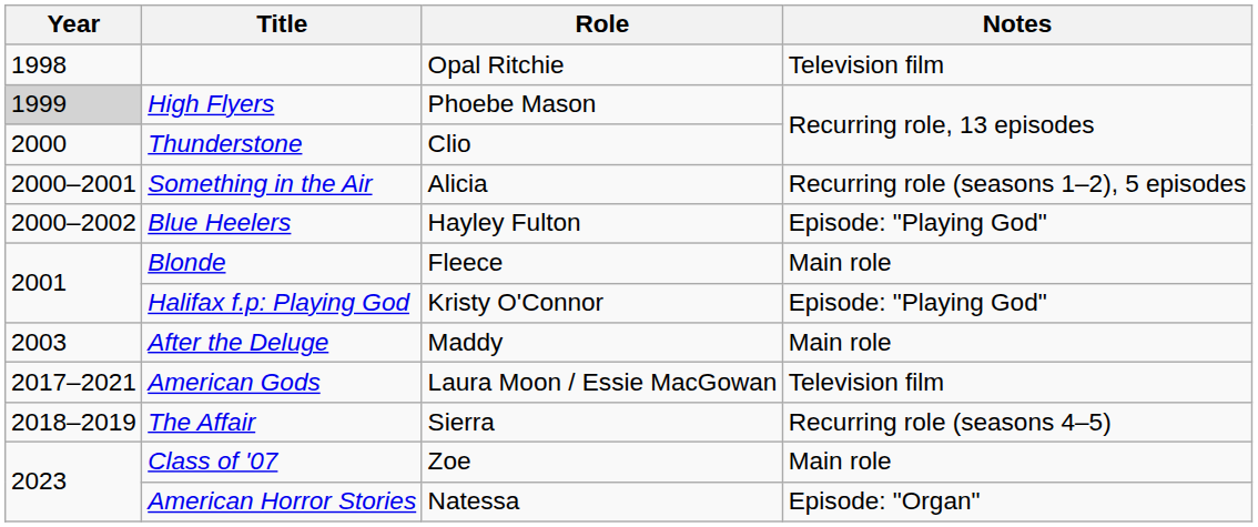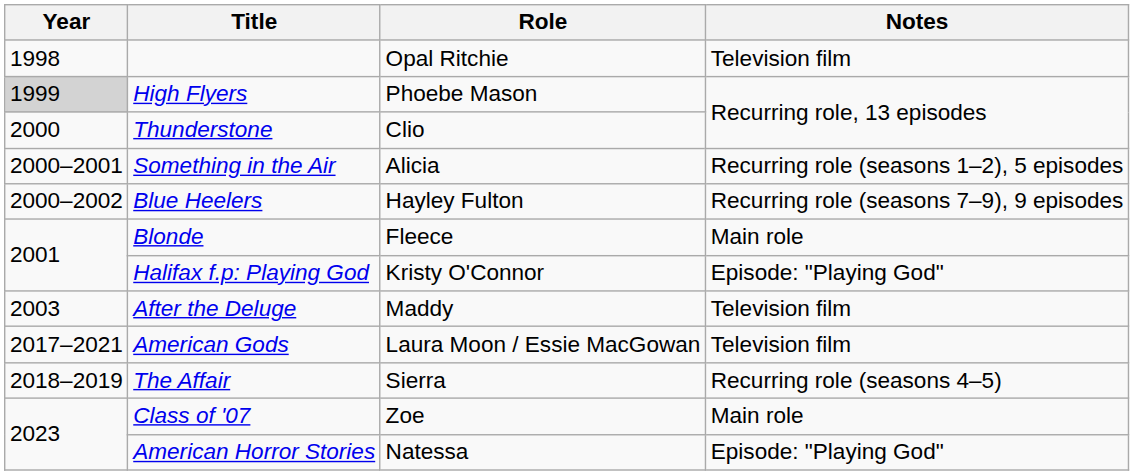Blue Heelers | Notes: Episode: "Playing God" -> Recurring role (seasons 7–9), 9 episodes
After the Deluge | Notes: Main role -> Television film
American Horror Stories | Notes: Episode: "Organ" -> Episode: "Playing God"
